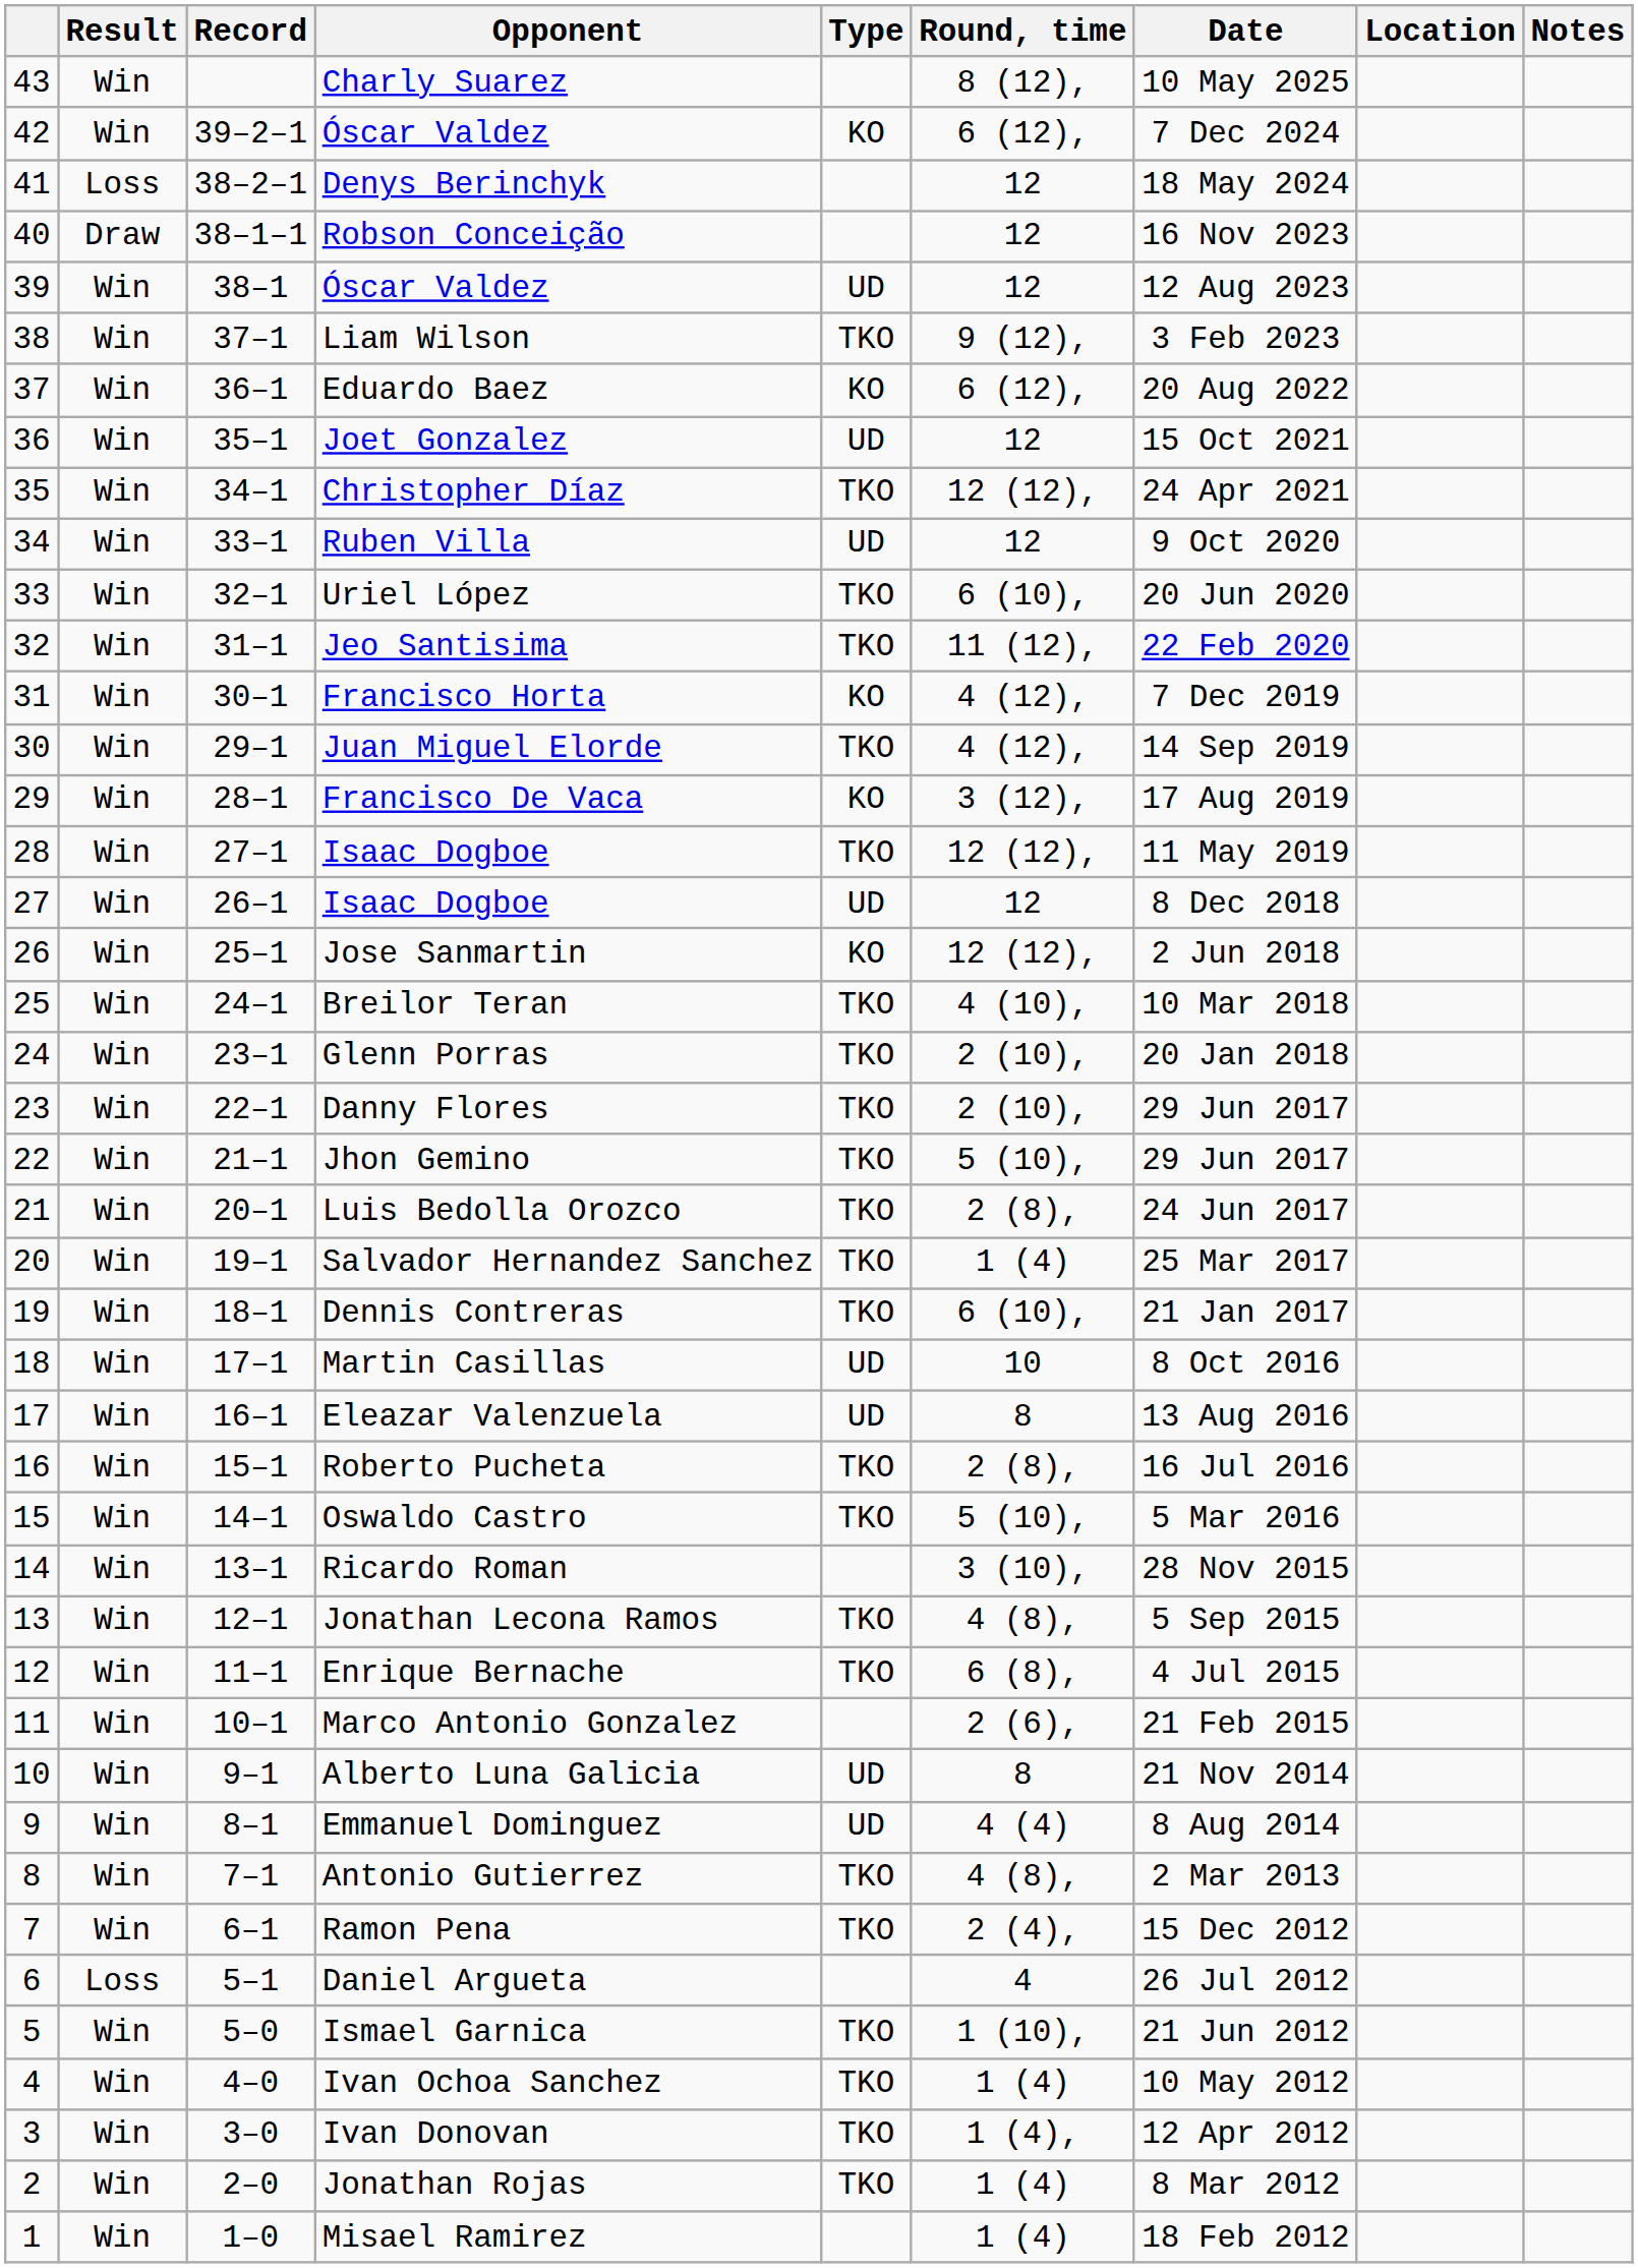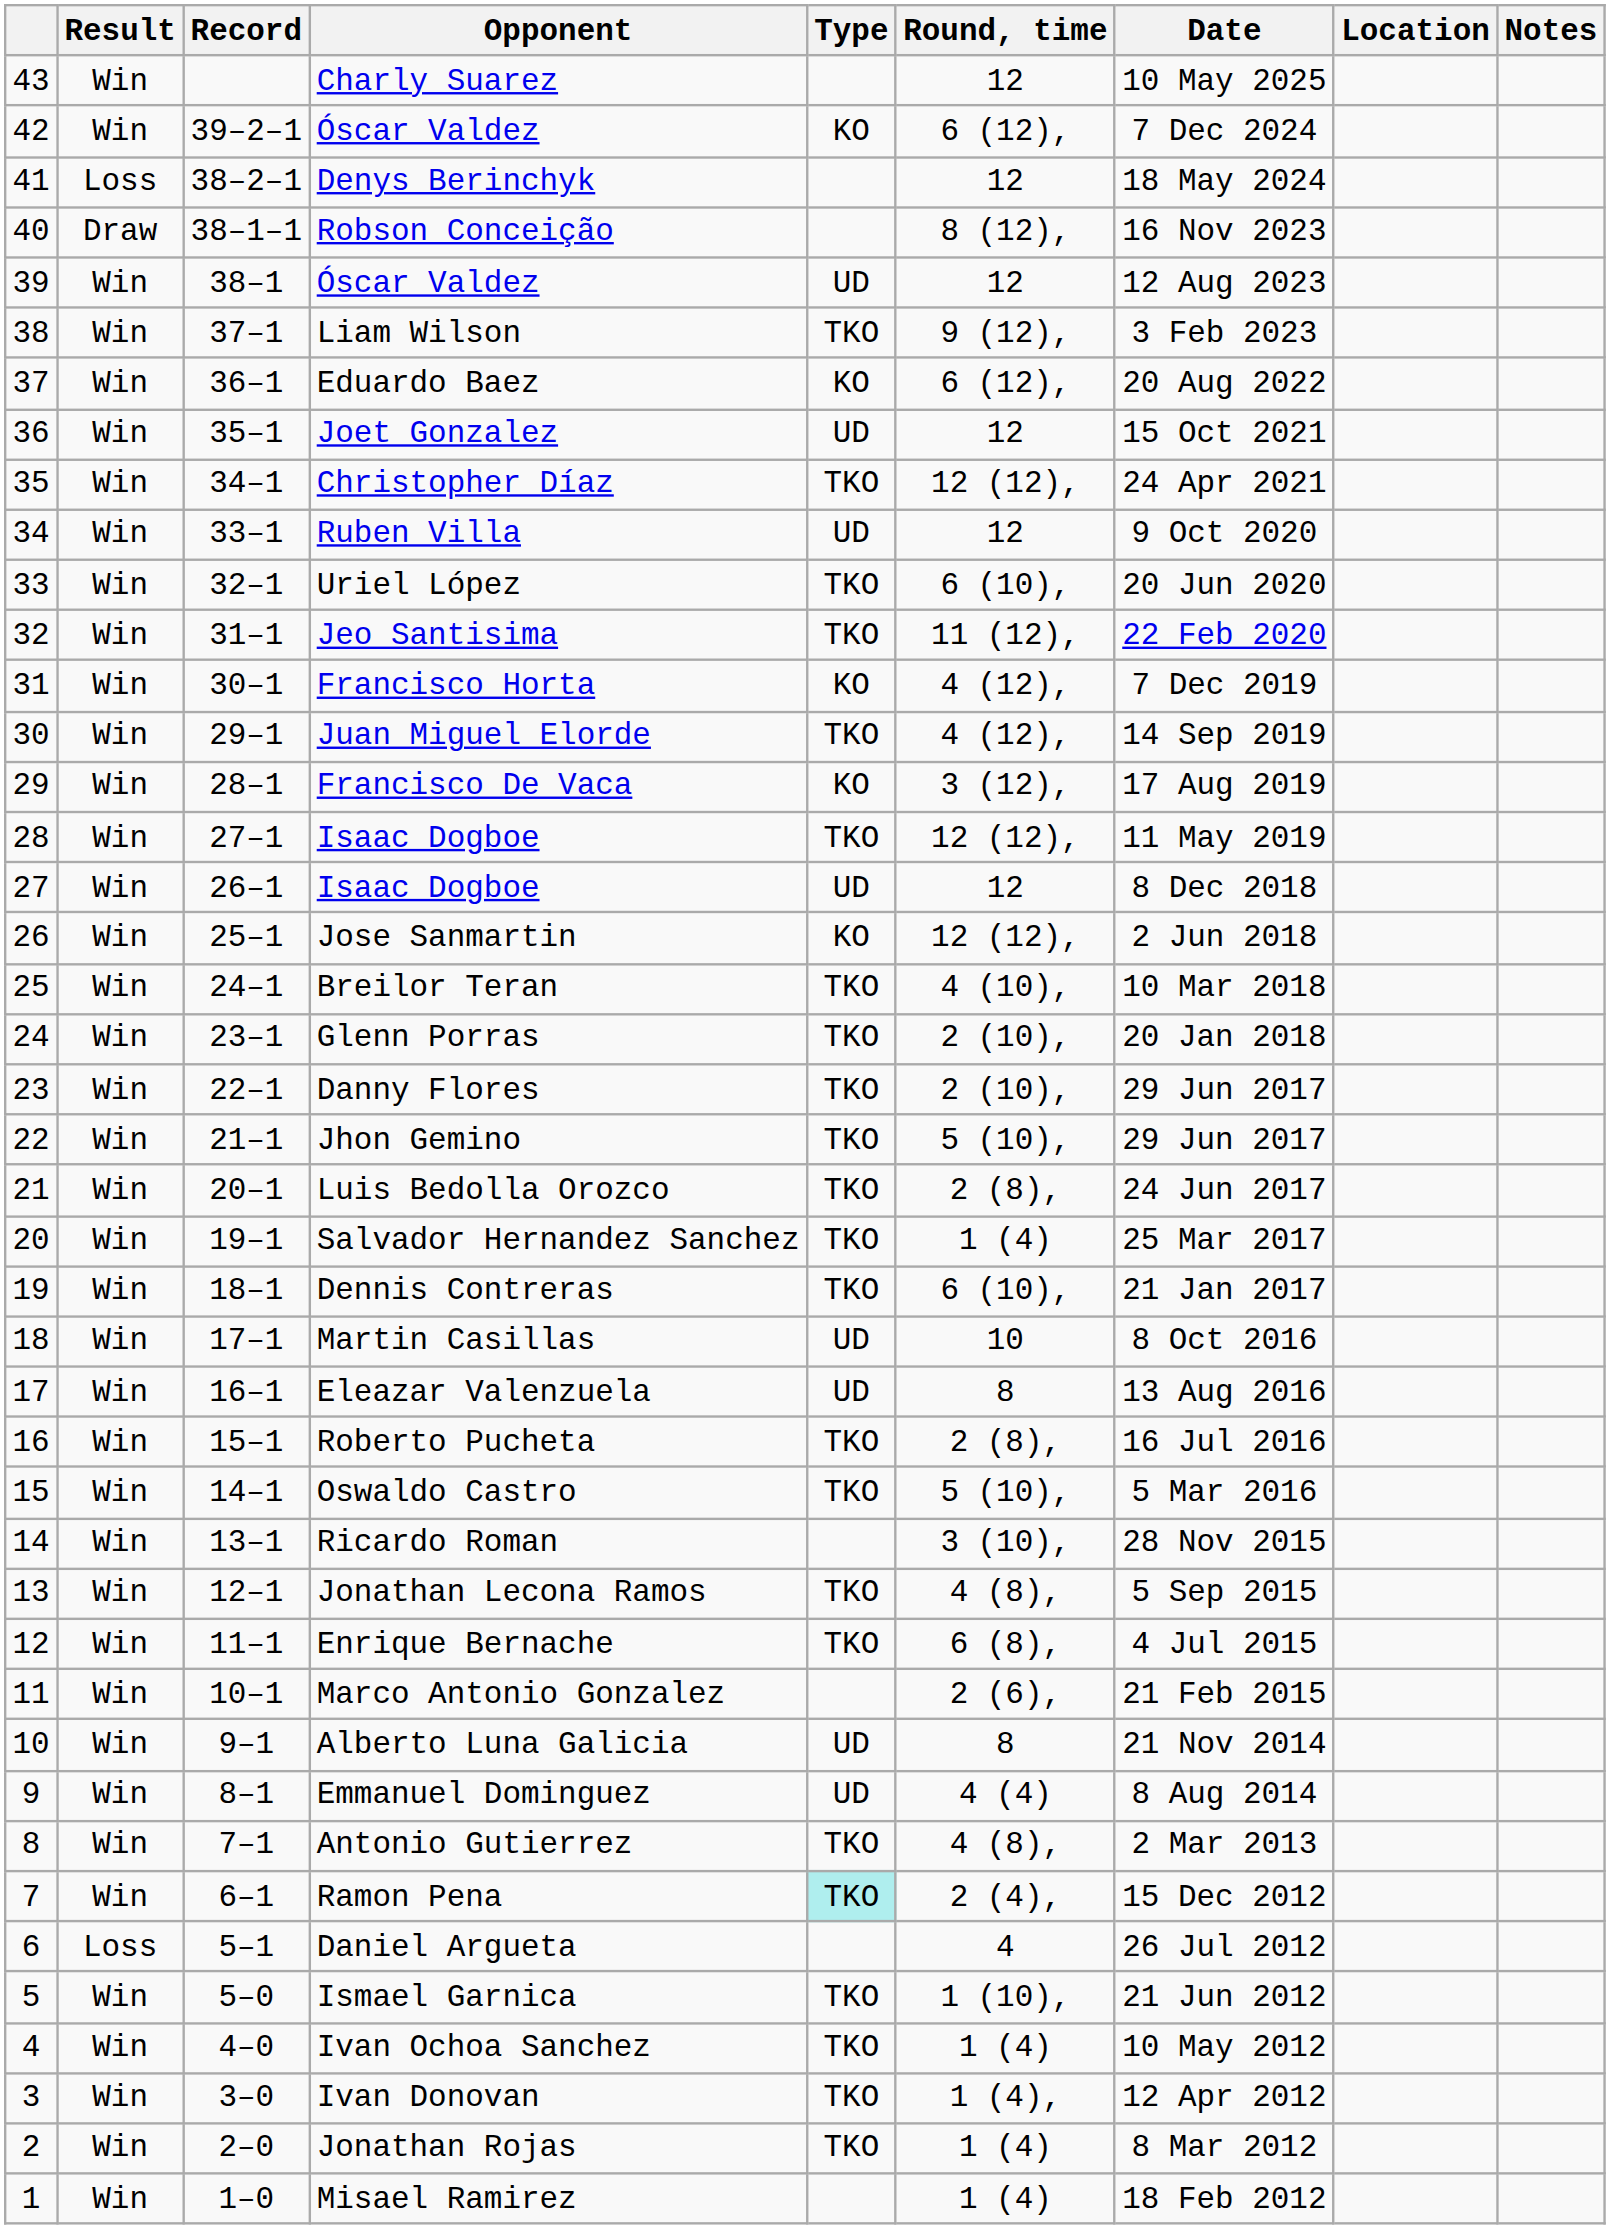Charly Suarez | Round, time: 8 (12), -> 12
Robson Conceição | Round, time: 12 -> 8 (12),
Ramon Pena | Type: no background -> paleturquoise background
